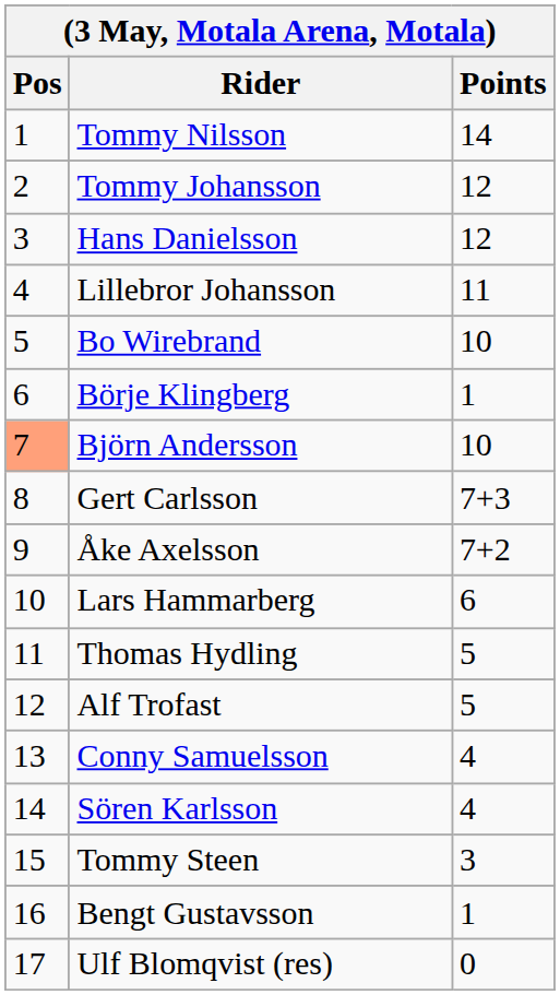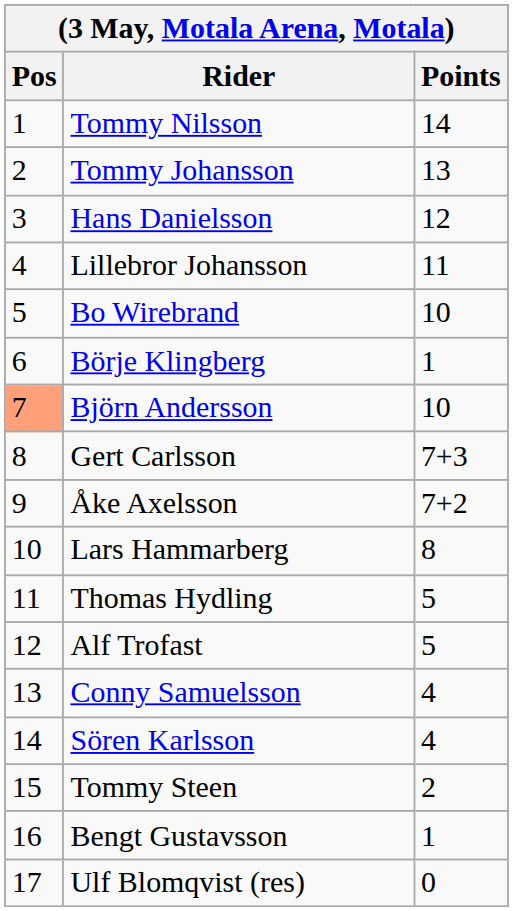Tommy Johansson | Points: 12 -> 13
Lars Hammarberg | Points: 6 -> 8
Tommy Steen | Points: 3 -> 2
